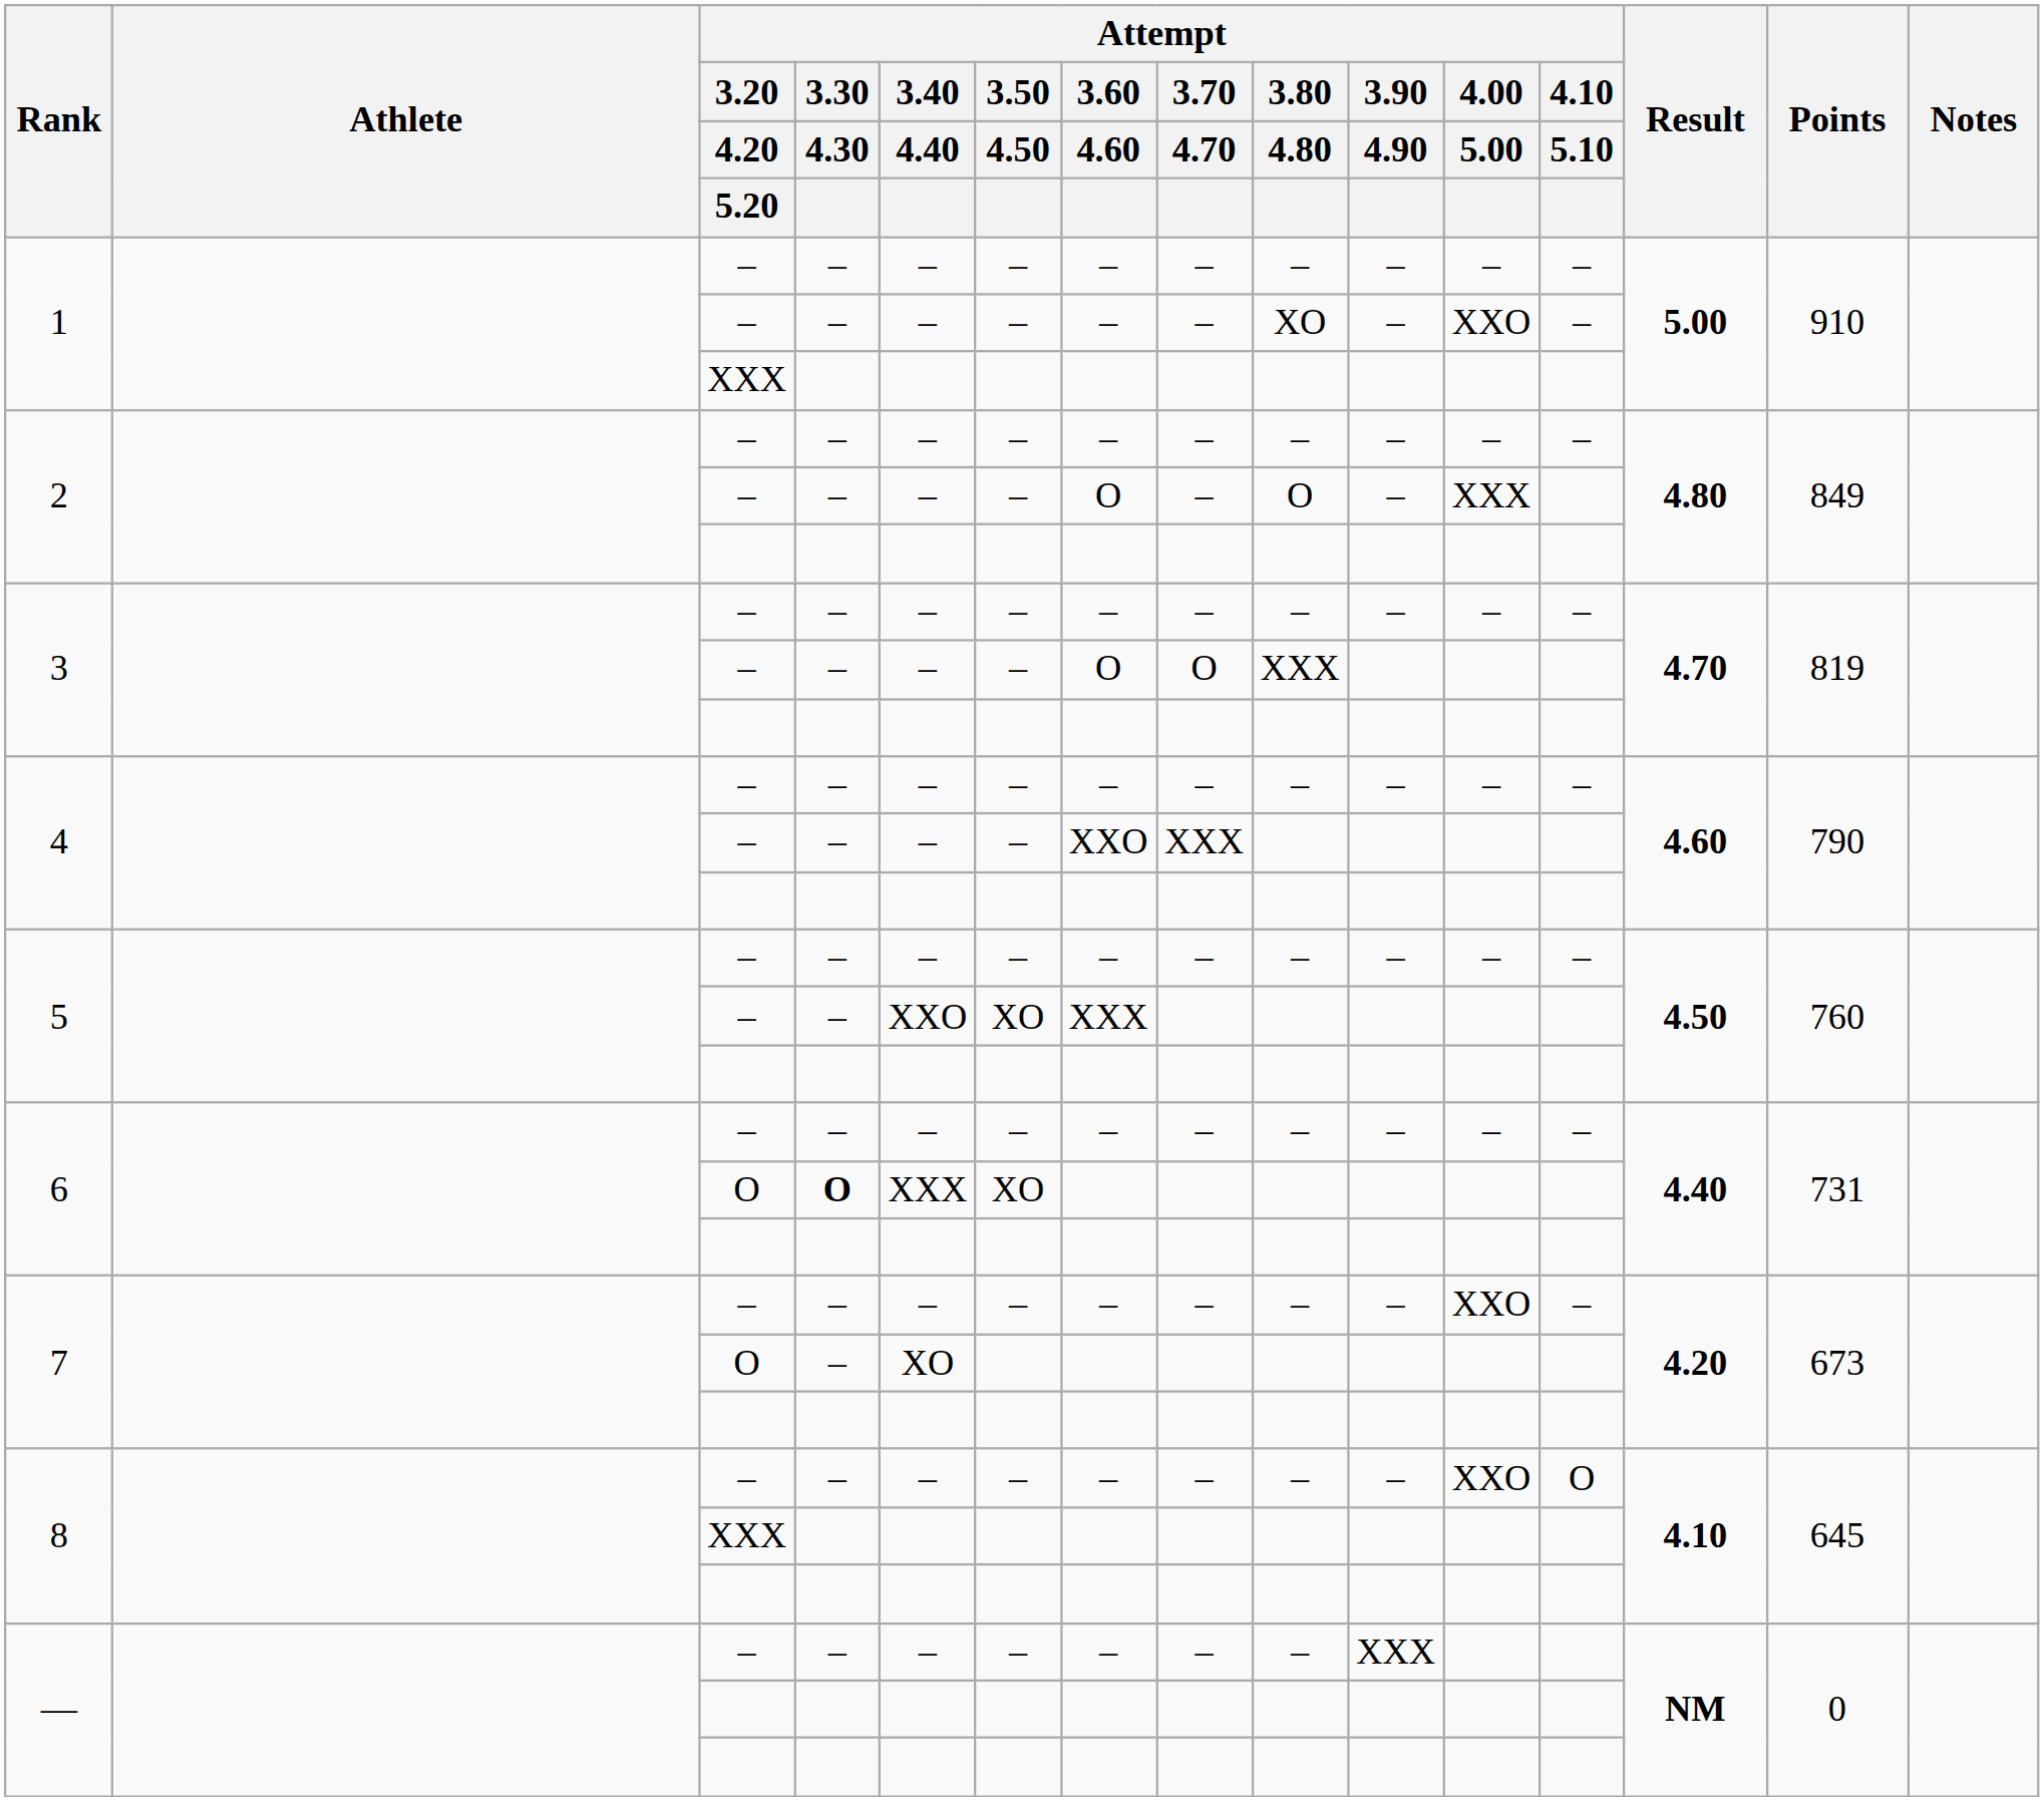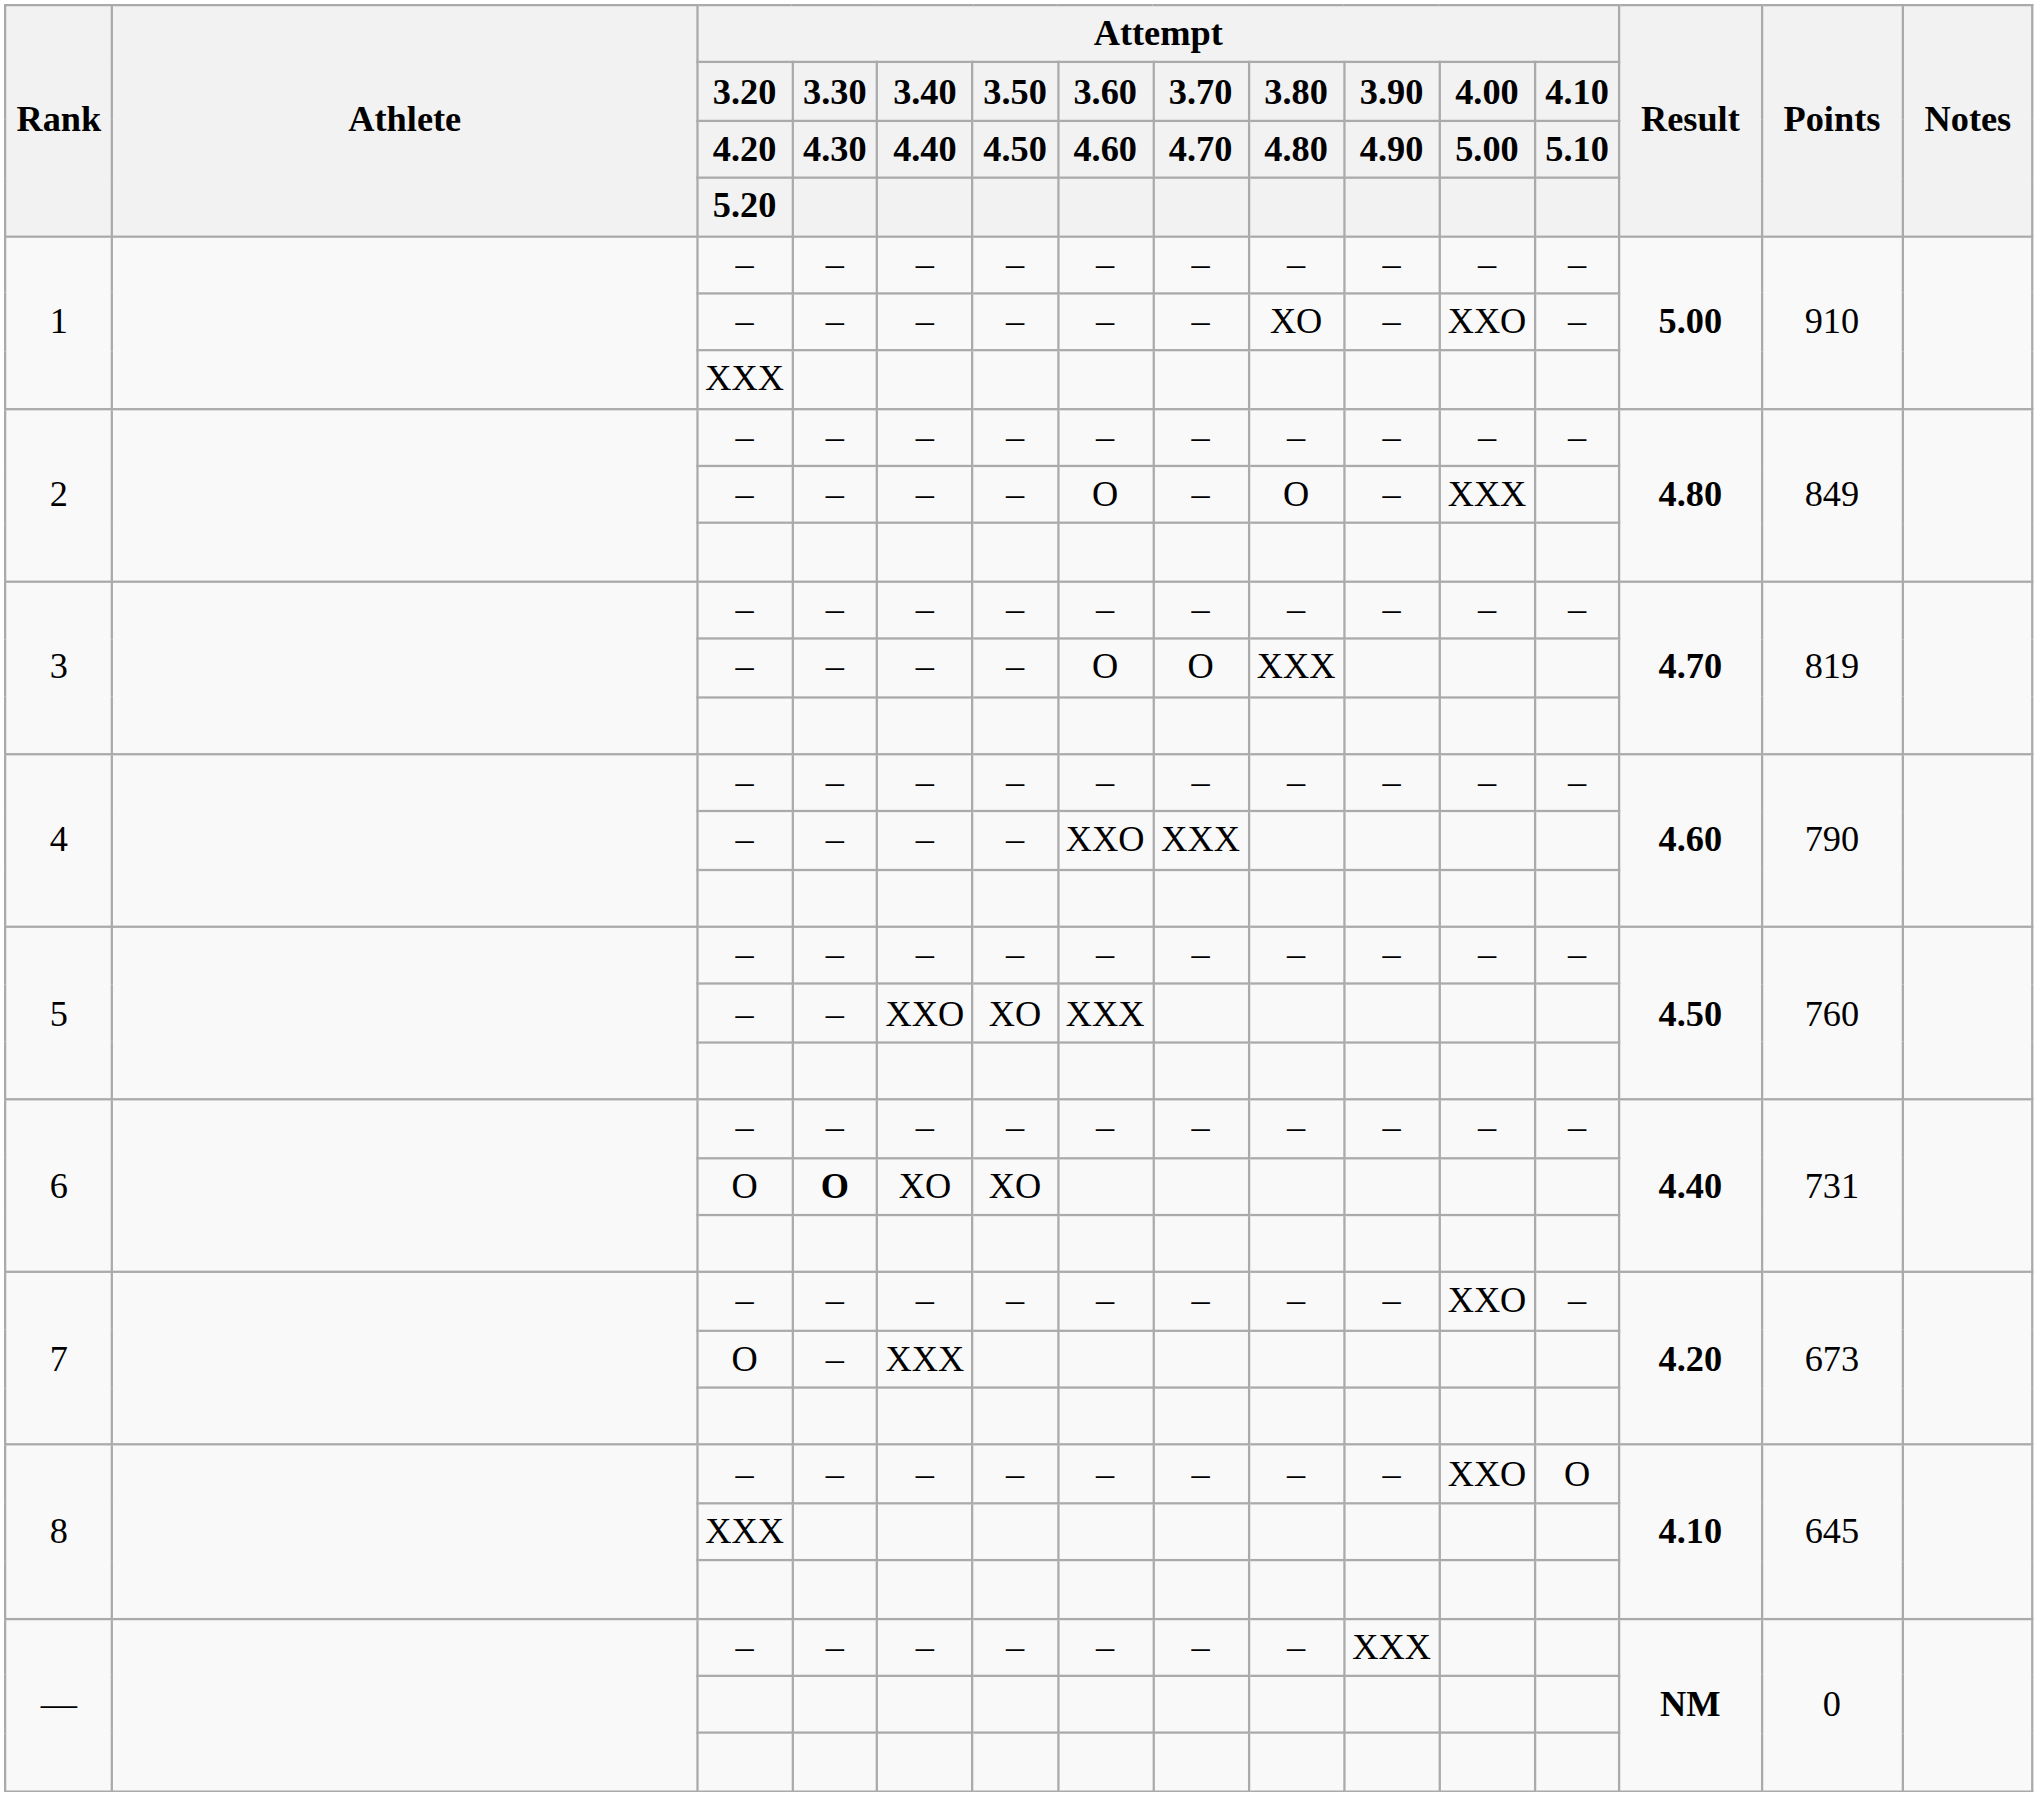6 / O | Attempt / 3.40 / 4.40: XXX -> XO
7 / O | Attempt / 3.40 / 4.40: XO -> XXX
